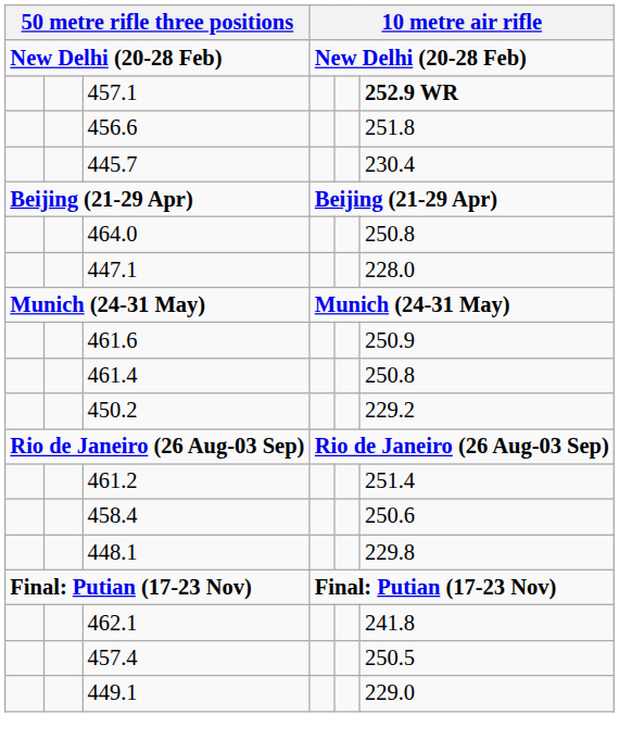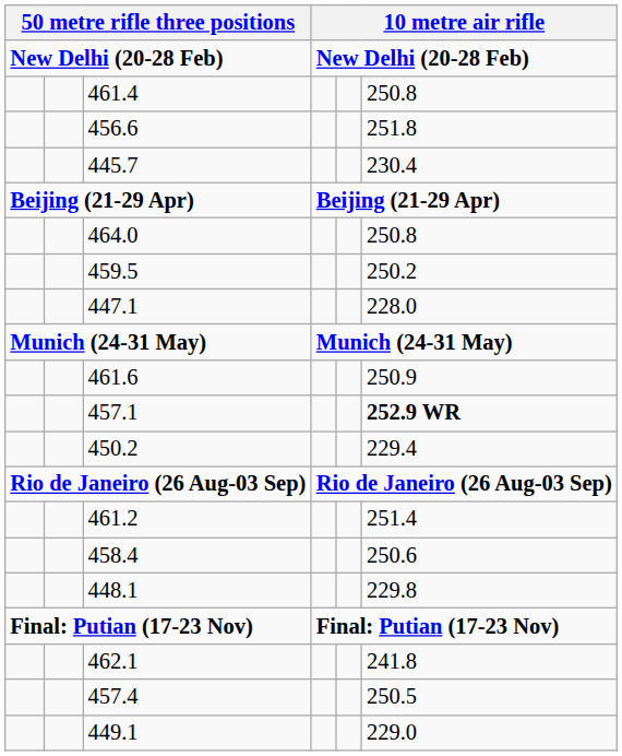rows swapped: 457.1 <-> 461.4
+ row: 459.5 | 250.2
450.2 | column 6: 229.2 -> 229.4
